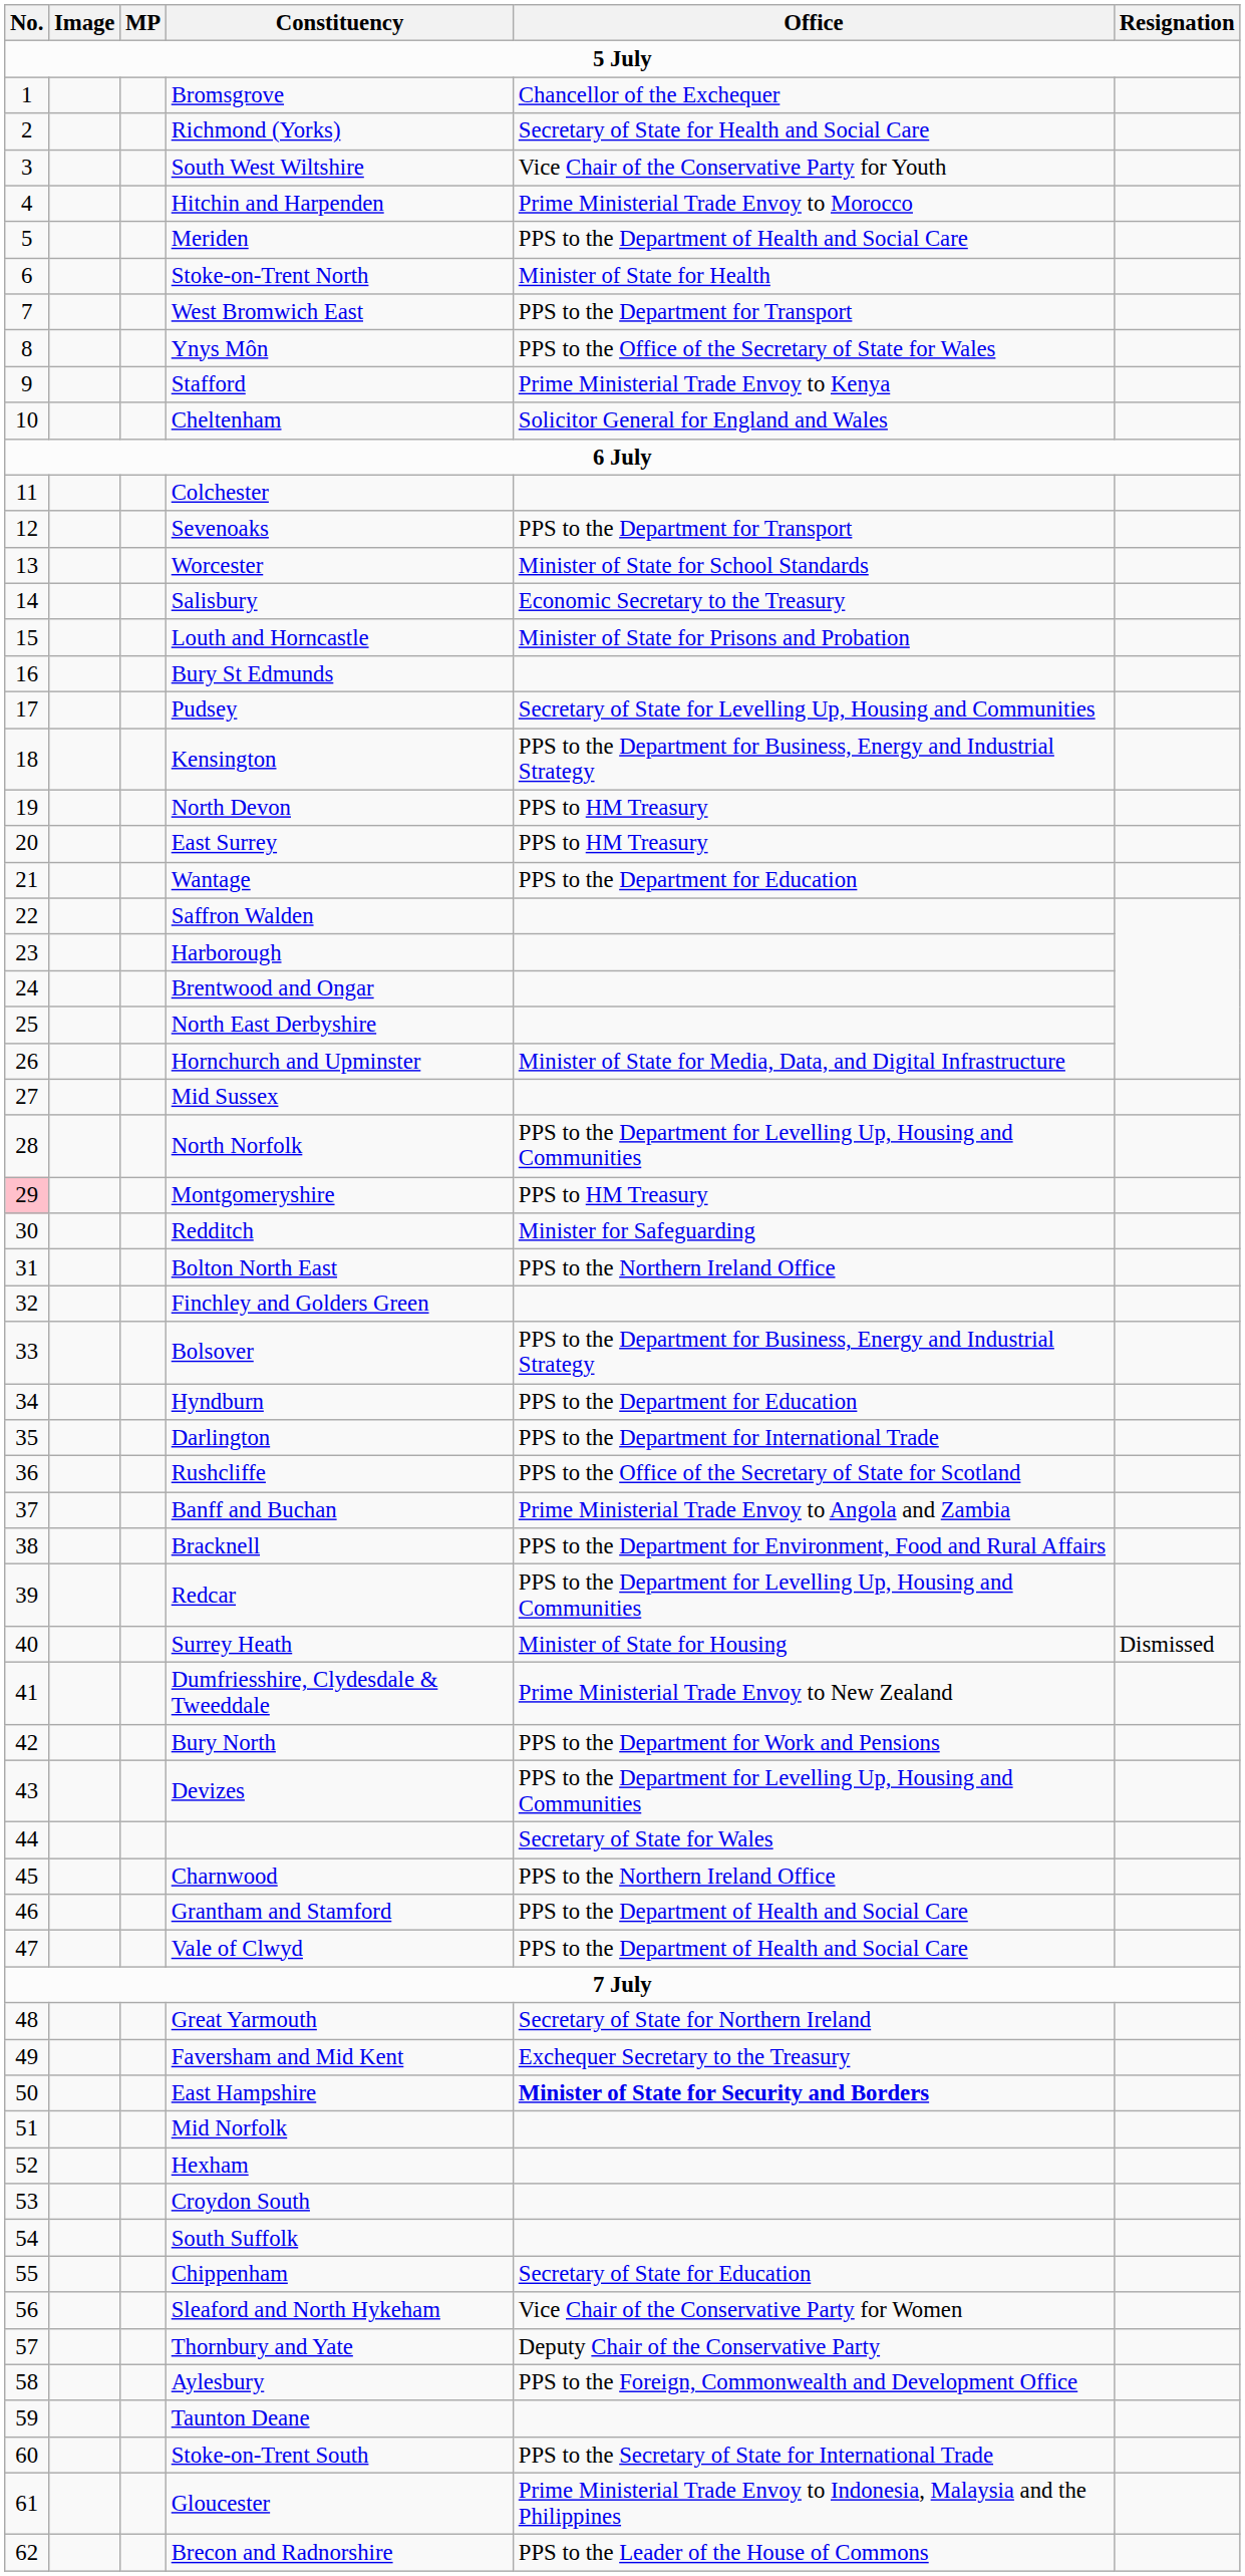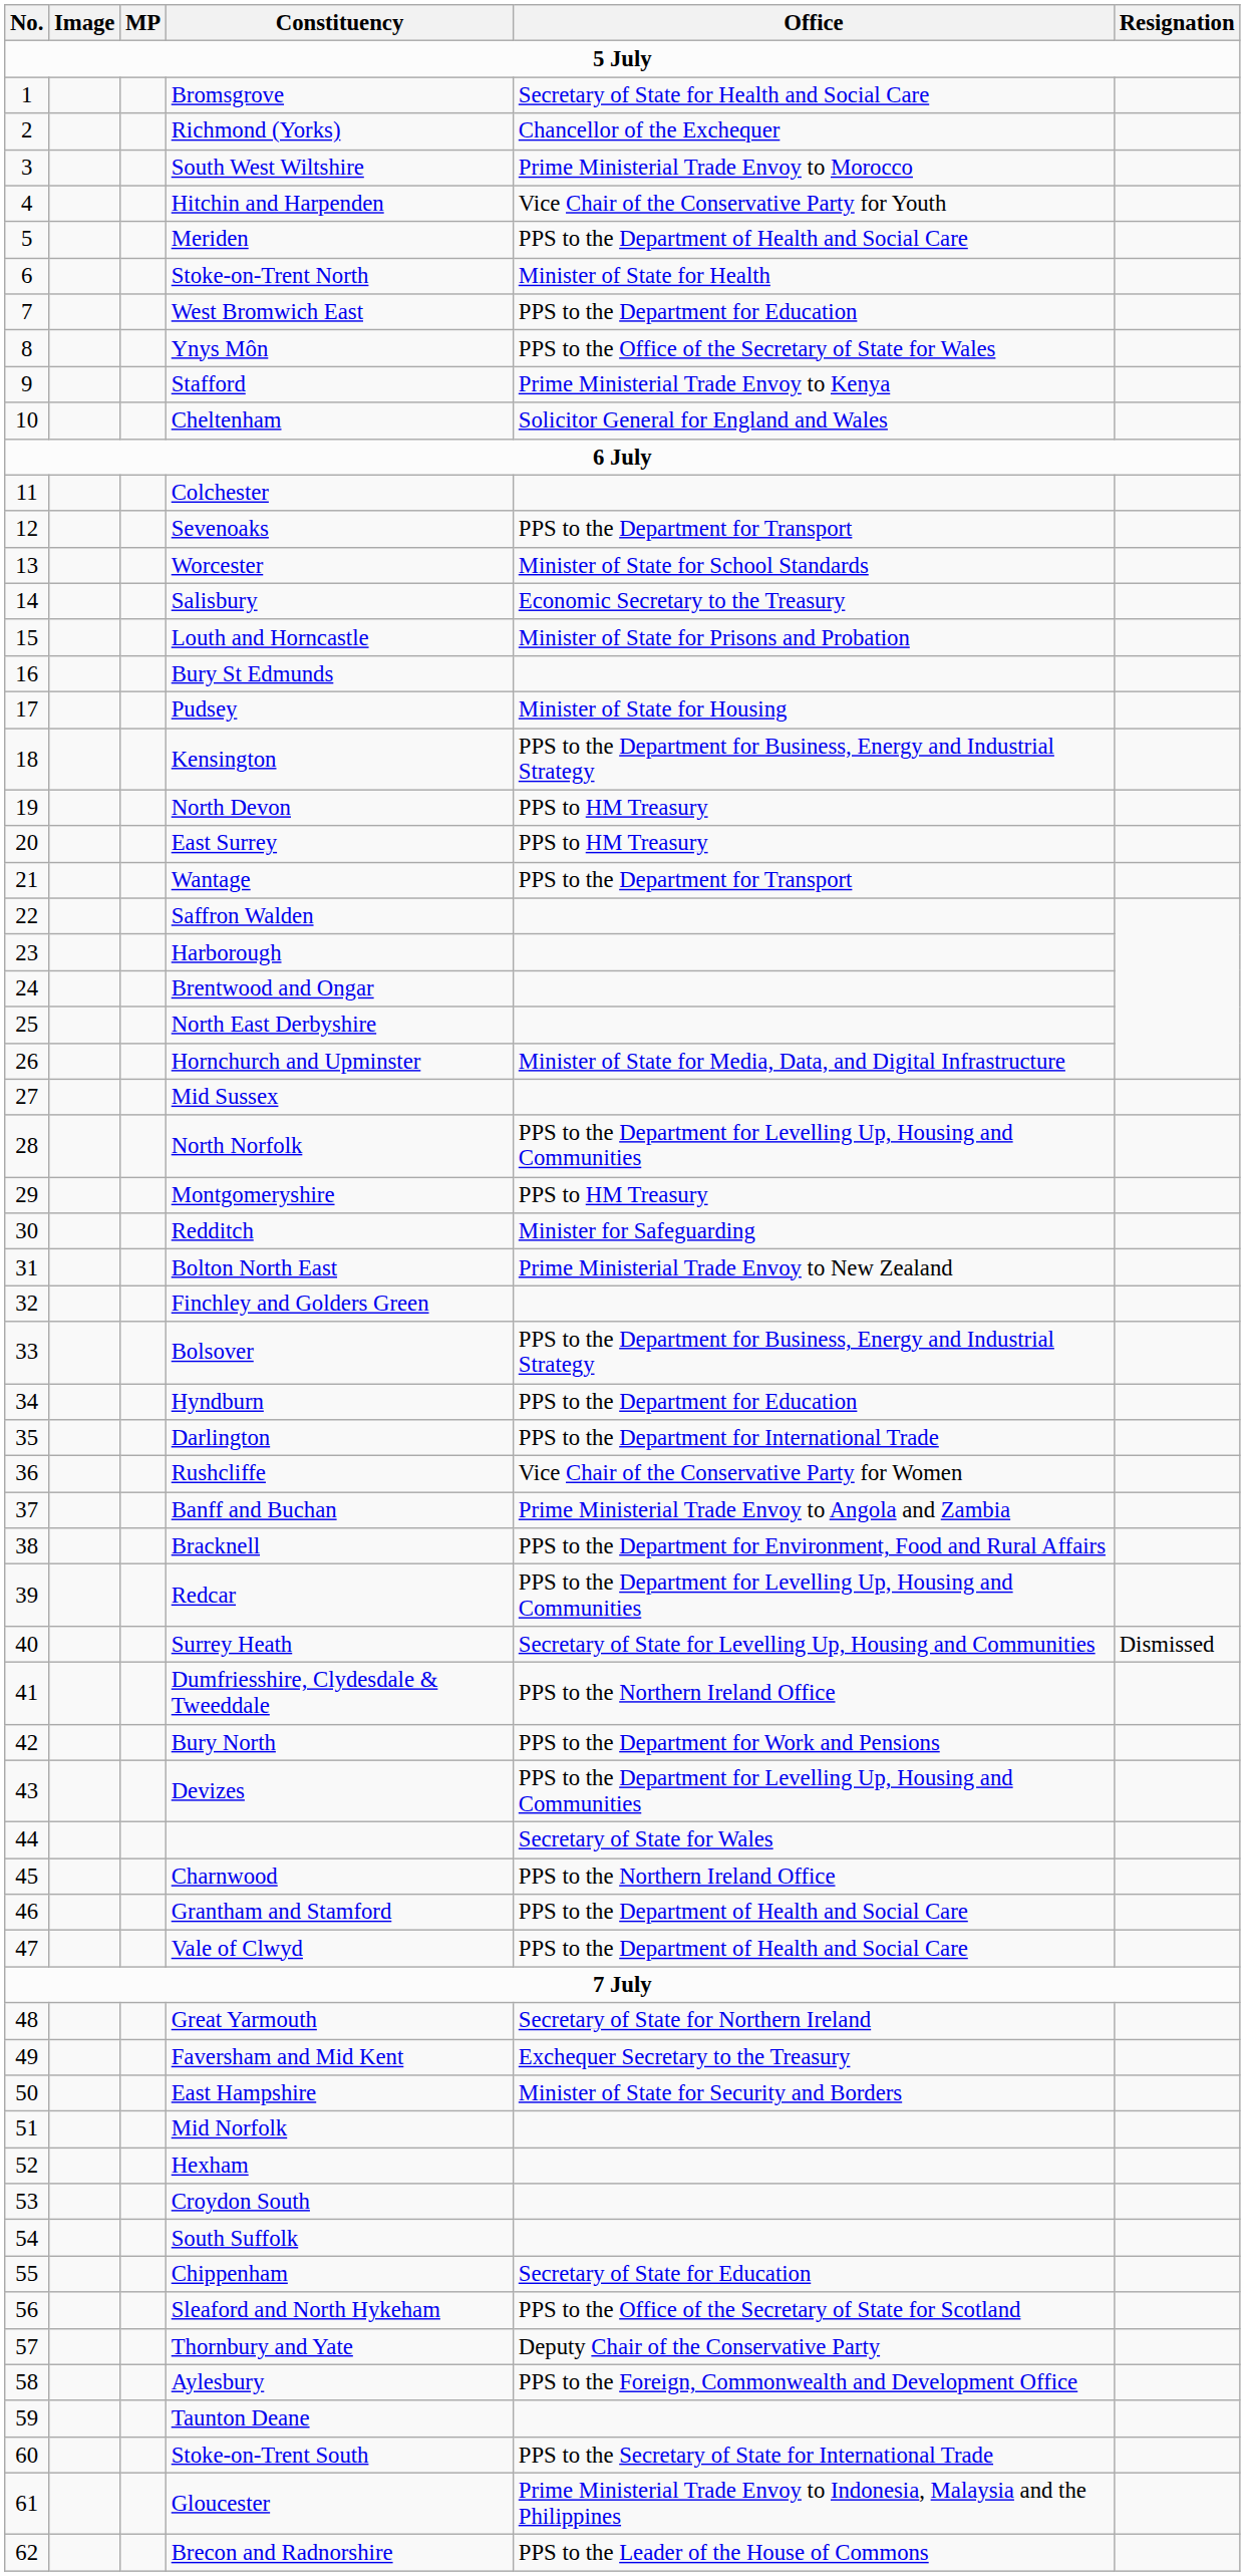Bromsgrove | Office: Chancellor of the Exchequer -> Secretary of State for Health and Social Care
Richmond (Yorks) | Office: Secretary of State for Health and Social Care -> Chancellor of the Exchequer
South West Wiltshire | Office: Vice Chair of the Conservative Party for Youth -> Prime Ministerial Trade Envoy to Morocco
Hitchin and Harpenden | Office: Prime Ministerial Trade Envoy to Morocco -> Vice Chair of the Conservative Party for Youth
West Bromwich East | Office: PPS to the Department for Transport -> PPS to the Department for Education
Pudsey | Office: Secretary of State for Levelling Up, Housing and Communities -> Minister of State for Housing
Wantage | Office: PPS to the Department for Education -> PPS to the Department for Transport
Montgomeryshire | No.: pink background -> no background
Bolton North East | Office: PPS to the Northern Ireland Office -> Prime Ministerial Trade Envoy to New Zealand
Rushcliffe | Office: PPS to the Office of the Secretary of State for Scotland -> Vice Chair of the Conservative Party for Women
Surrey Heath | Office: Minister of State for Housing -> Secretary of State for Levelling Up, Housing and Communities
Dumfriesshire, Clydesdale & Tweeddale | Office: Prime Ministerial Trade Envoy to New Zealand -> PPS to the Northern Ireland Office
East Hampshire | Office: bold -> normal
Sleaford and North Hykeham | Office: Vice Chair of the Conservative Party for Women -> PPS to the Office of the Secretary of State for Scotland
